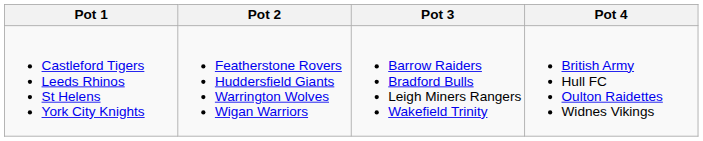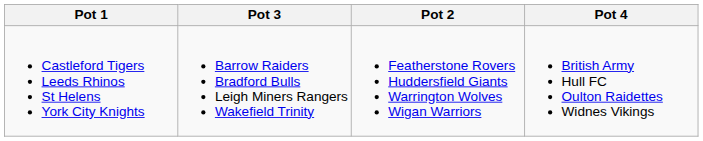columns swapped: Pot 2 <-> Pot 3
